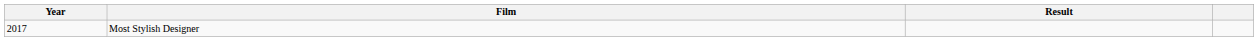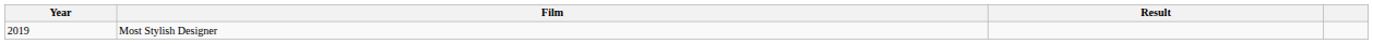Most Stylish Designer | Year: 2017 -> 2019
